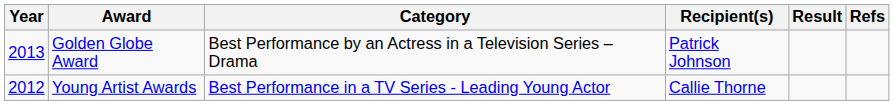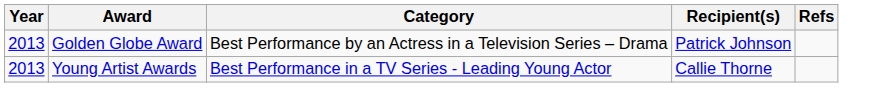- column: Result
Young Artist Awards | Year: 2012 -> 2013
